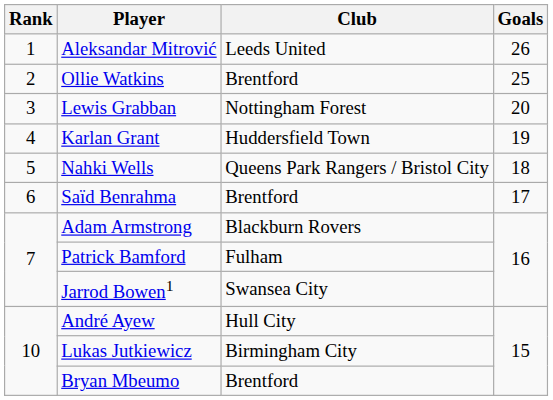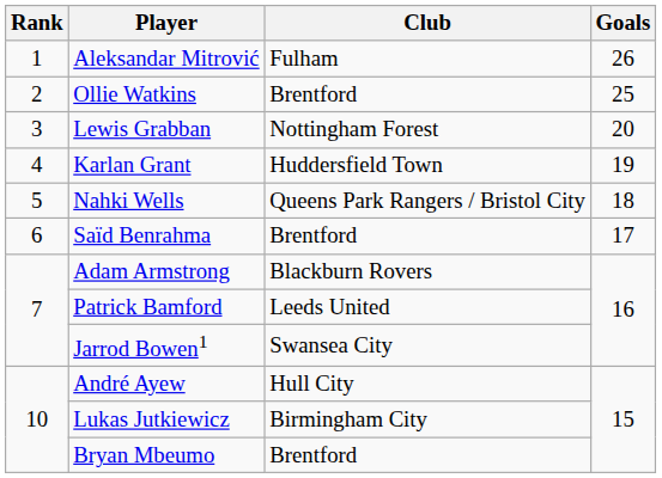Aleksandar Mitrović | Club: Leeds United -> Fulham
Patrick Bamford | Club: Fulham -> Leeds United
